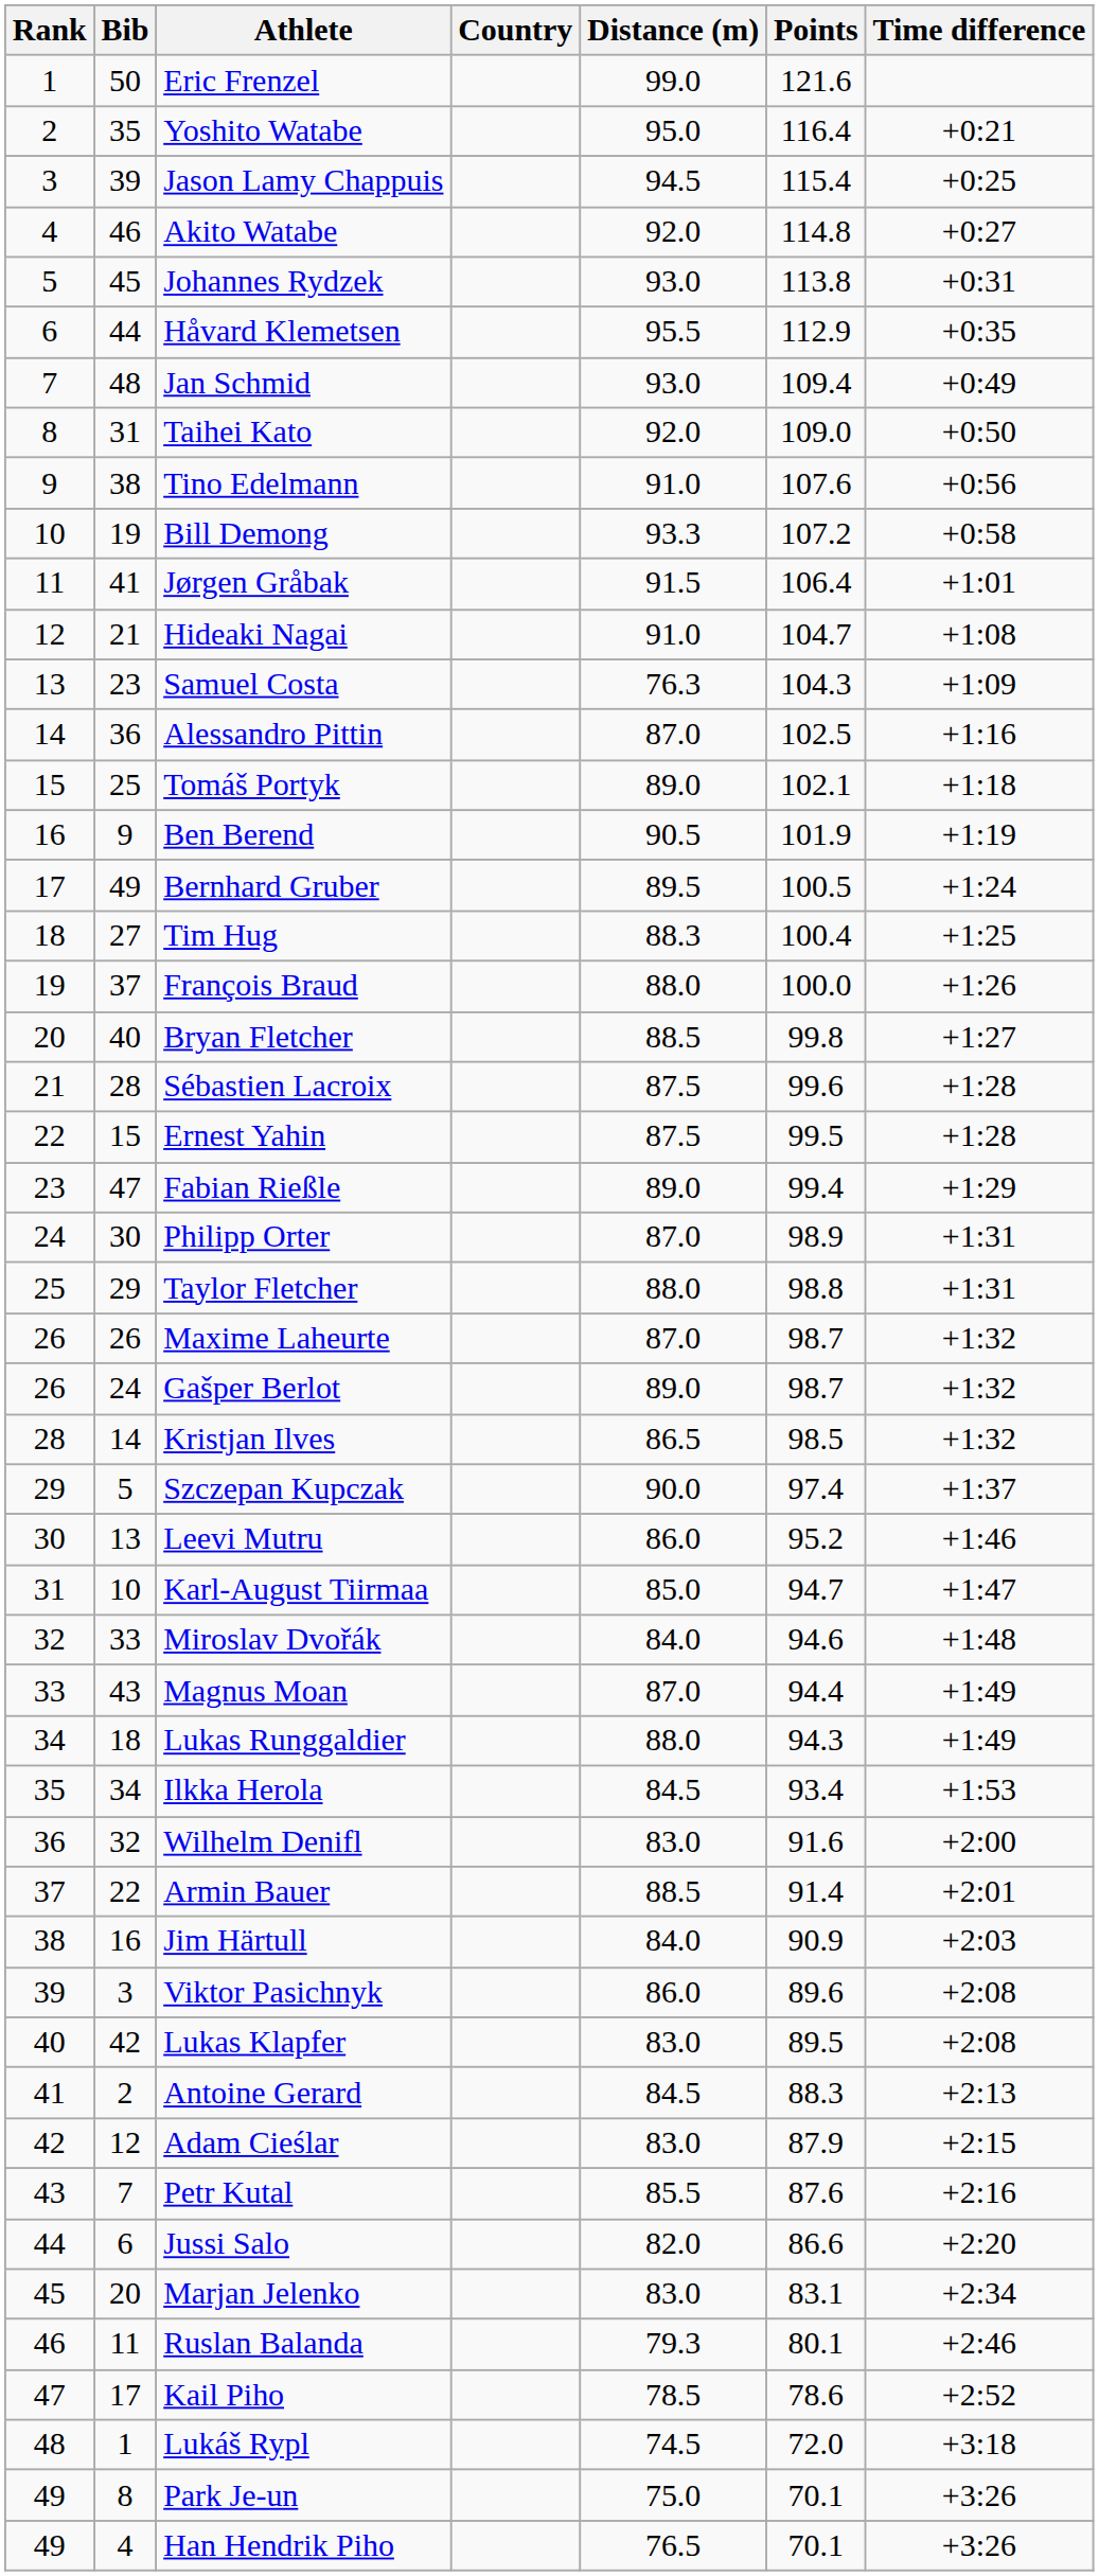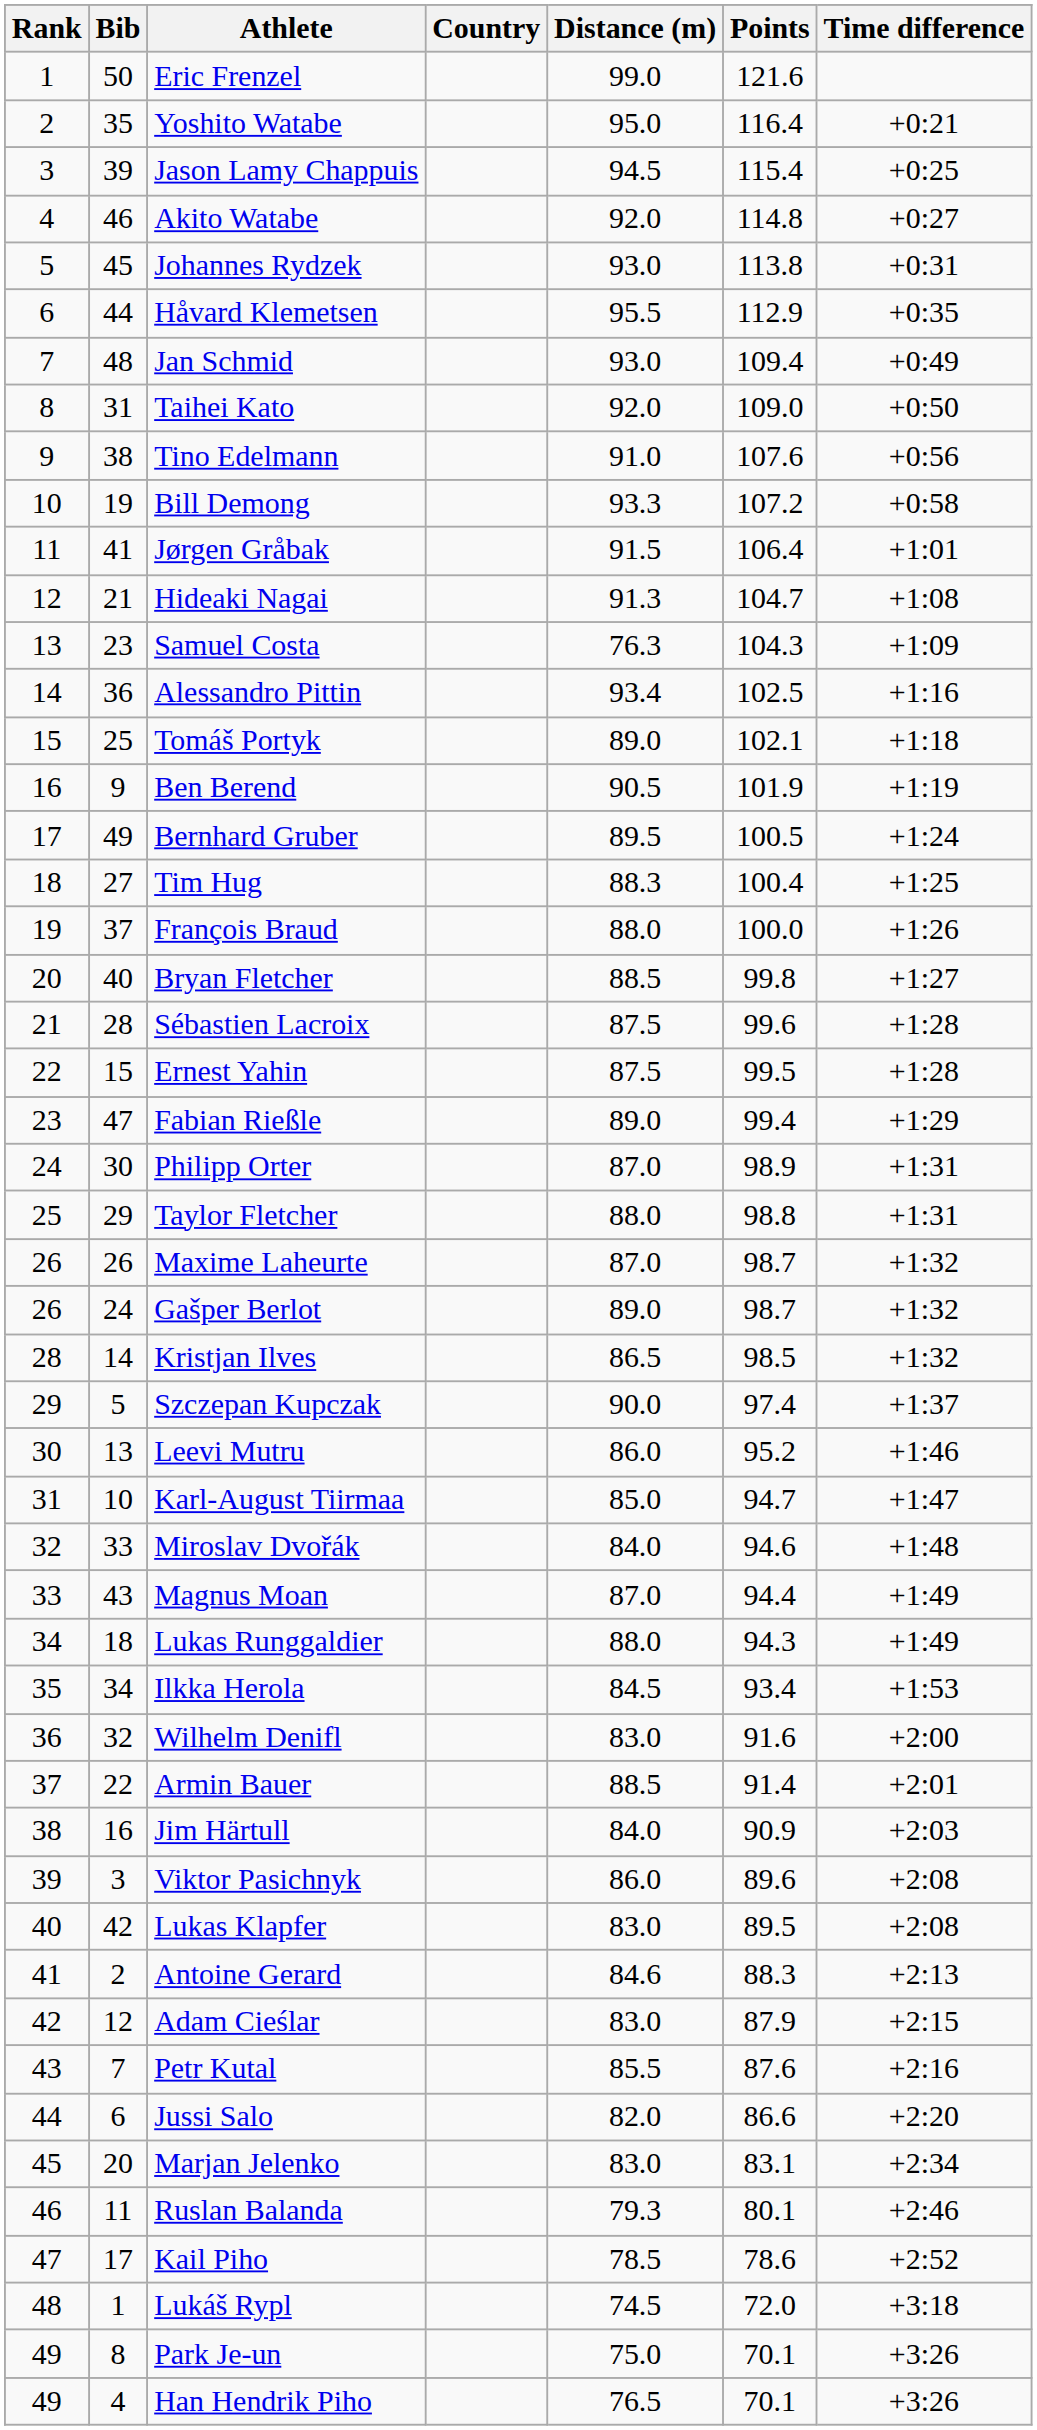Hideaki Nagai | Distance (m): 91.0 -> 91.3
Alessandro Pittin | Distance (m): 87.0 -> 93.4
Antoine Gerard | Distance (m): 84.5 -> 84.6
